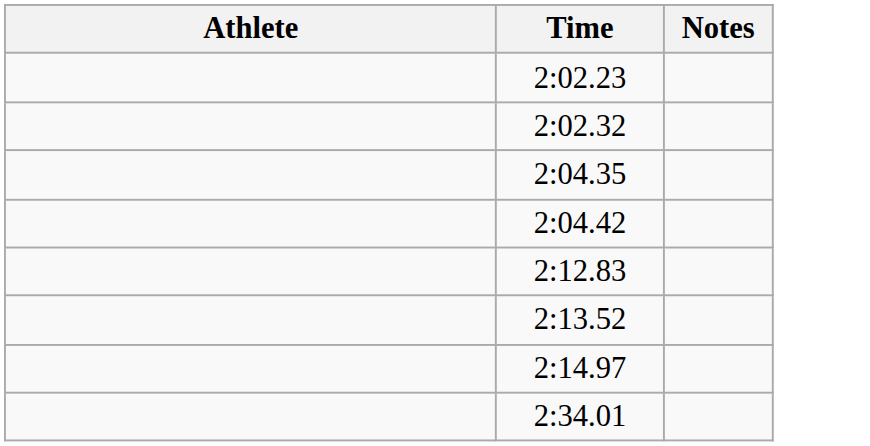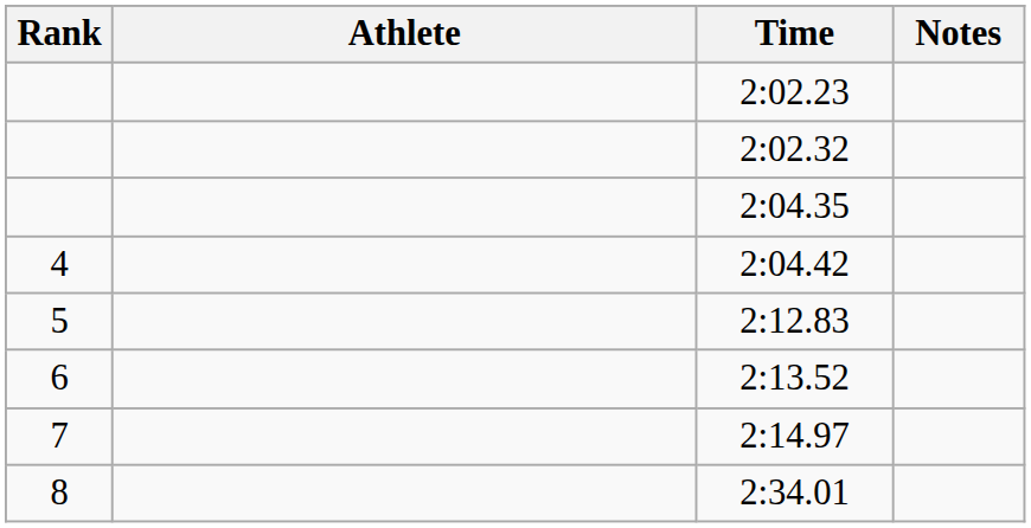+ column: Rank | 4 | 5 | 6 | 7 | 8
